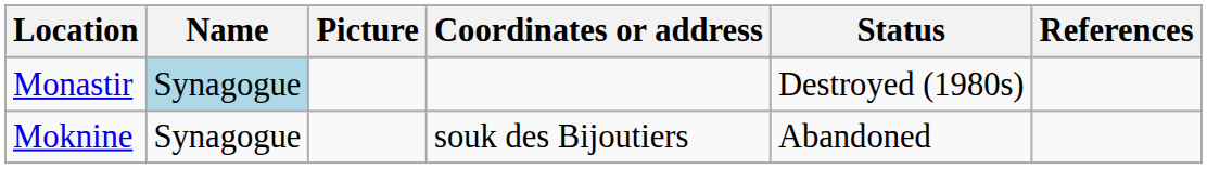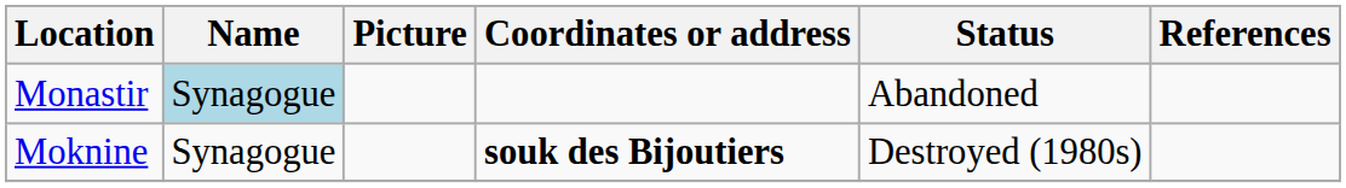Monastir | Status: Destroyed (1980s) -> Abandoned
Moknine | Coordinates or address: normal -> bold
Moknine | Status: Abandoned -> Destroyed (1980s)
